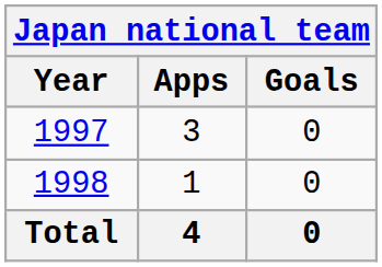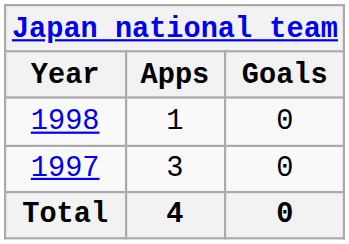rows swapped: 1997 <-> 1998
